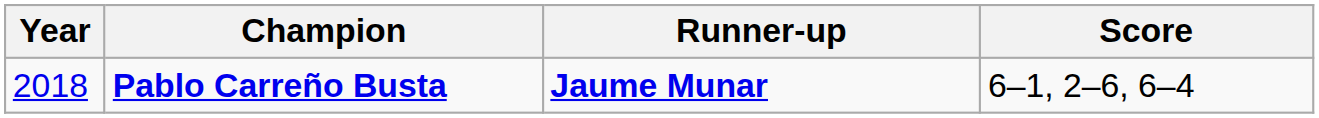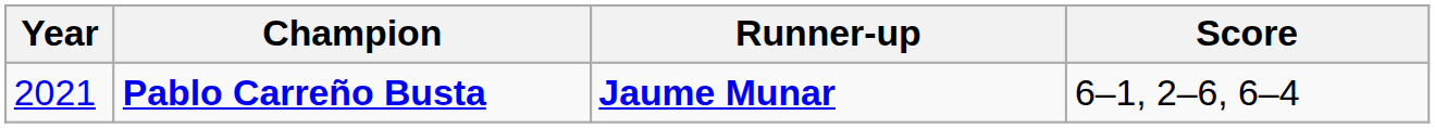Pablo Carreño Busta | Year: 2018 -> 2021
